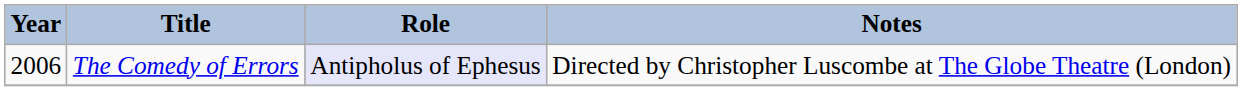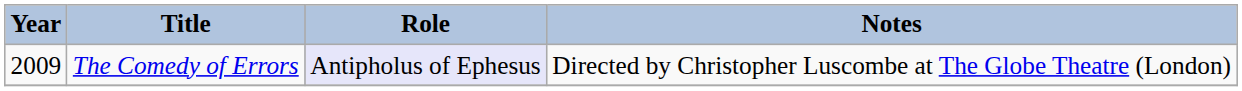The Comedy of Errors | Year: 2006 -> 2009
